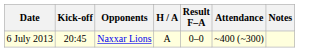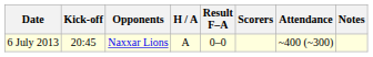+ column: Scorers
